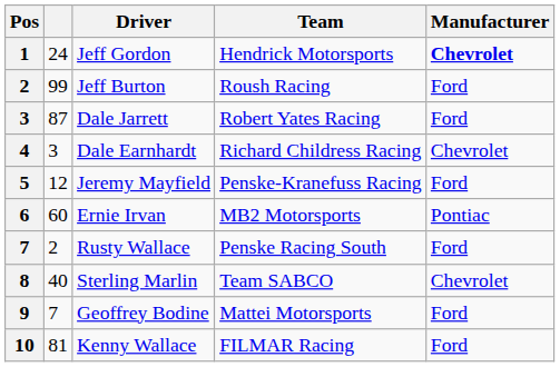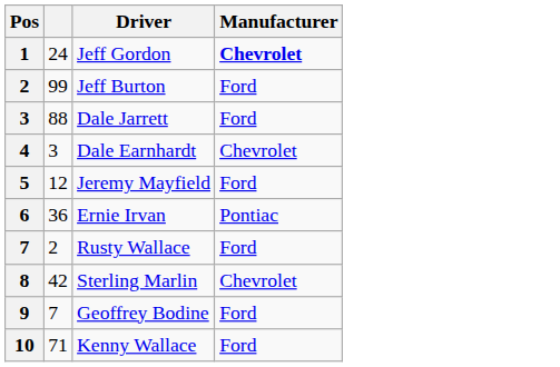- column: Team | Hendrick Motorsports | Roush Racing | Robert Yates Racing | Richard Childress Racing | Penske-Kranefuss Racing | MB2 Motorsports | Penske Racing South | Team SABCO | Mattei Motorsports | FILMAR Racing
Dale Jarrett | column 2: 87 -> 88
Ernie Irvan | column 2: 60 -> 36
Sterling Marlin | column 2: 40 -> 42
Kenny Wallace | column 2: 81 -> 71
